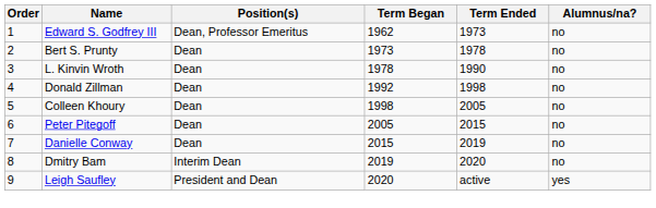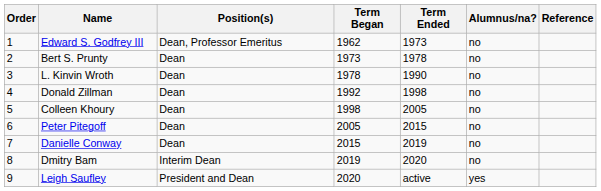+ column: Reference
